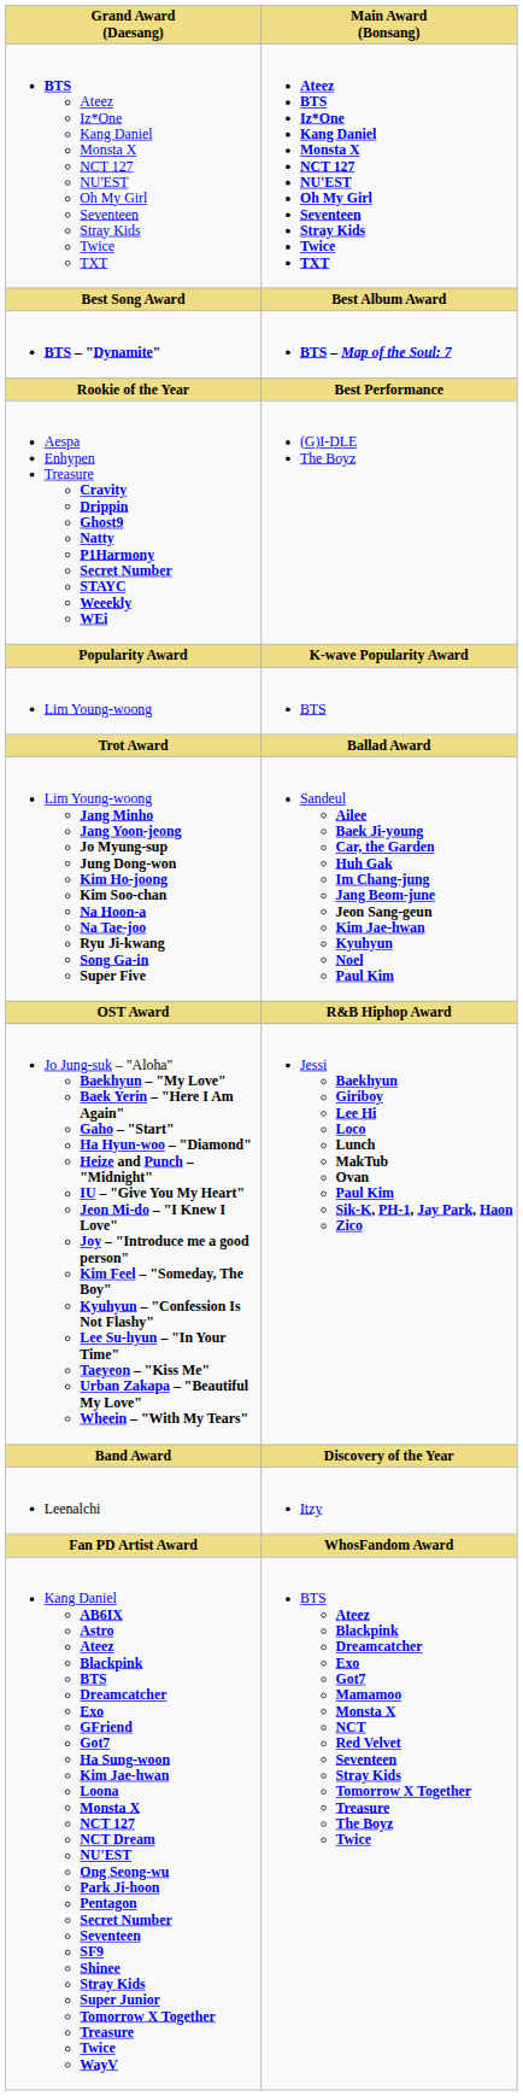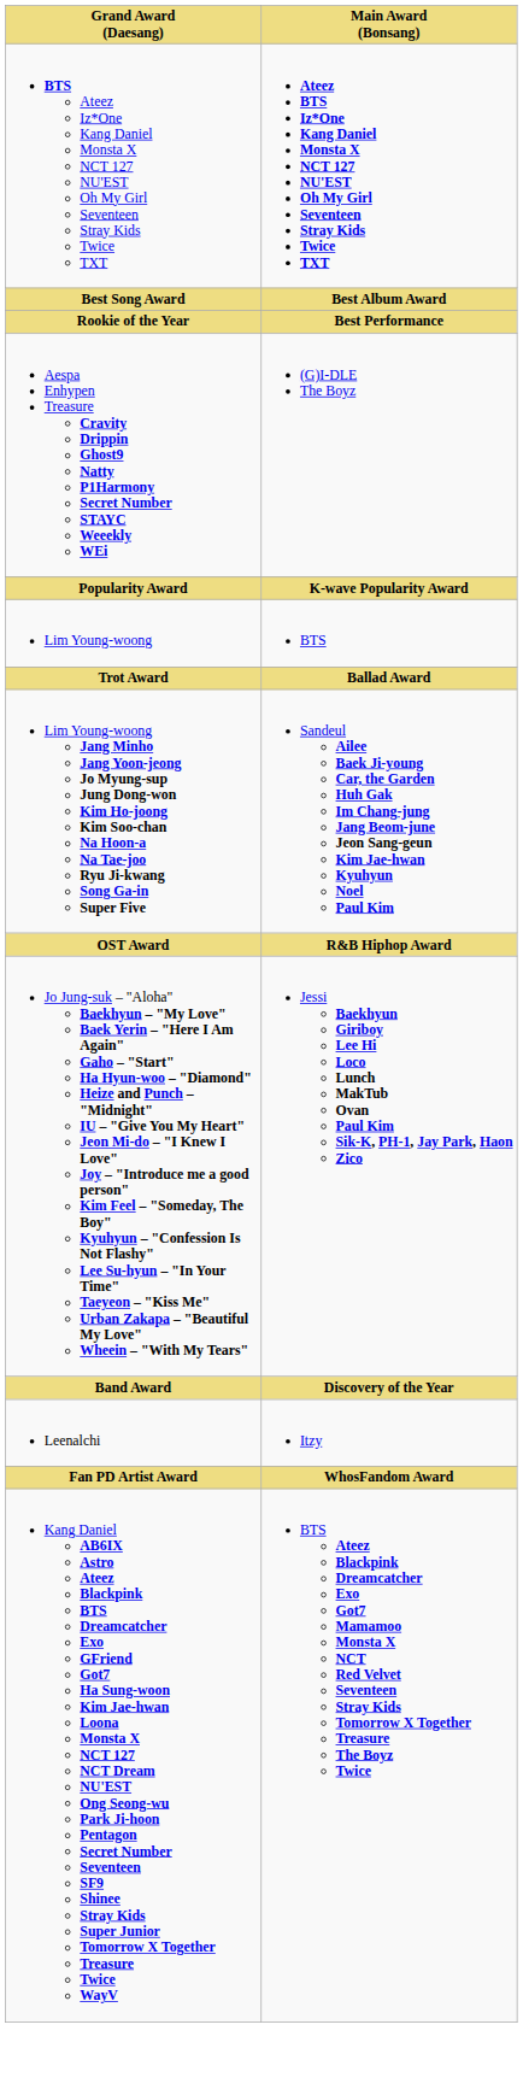- row: BTS – "Dynamite" | BTS – Map of the Soul: 7
